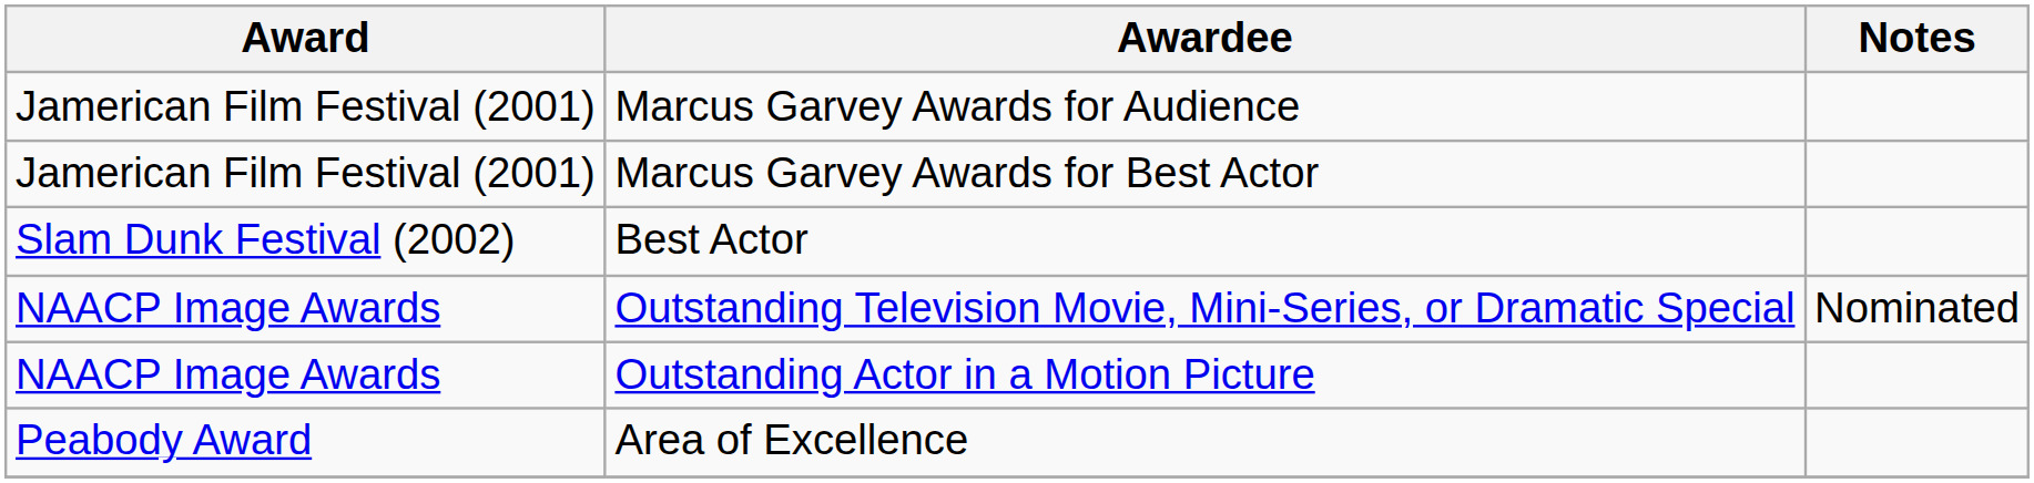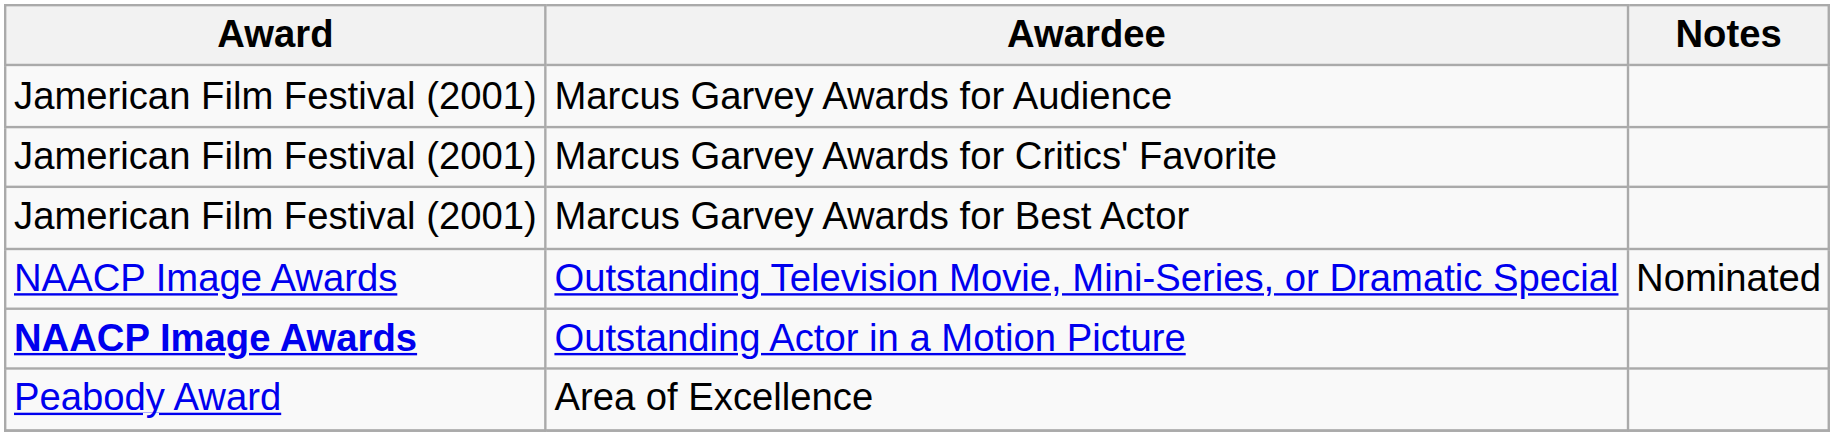+ row: Jamerican Film Festival (2001) | Marcus Garvey Awards for Critics' Favorite
- row: Slam Dunk Festival (2002) | Best Actor
Outstanding Actor in a Motion Picture | Award: normal -> bold
